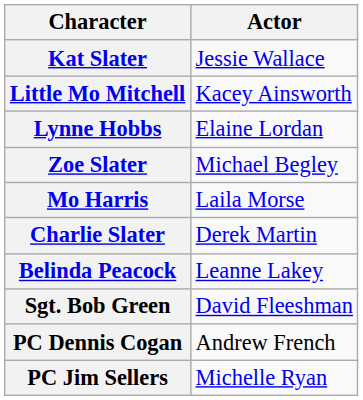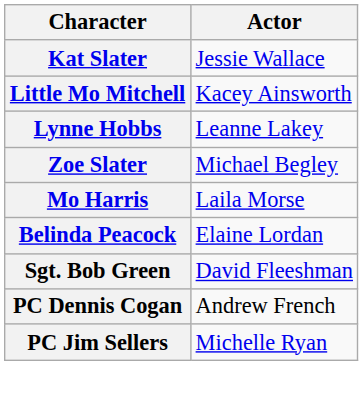Lynne Hobbs | Actor: Elaine Lordan -> Leanne Lakey
- row: Charlie Slater | Derek Martin
Belinda Peacock | Actor: Leanne Lakey -> Elaine Lordan
